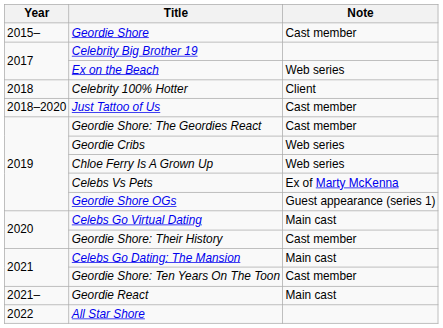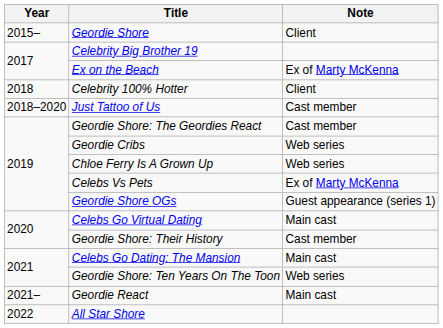Geordie Shore | Note: Cast member -> Client
Ex on the Beach | Note: Web series -> Ex of Marty McKenna
Geordie Shore: Ten Years On The Toon | Note: Cast member -> Web series
